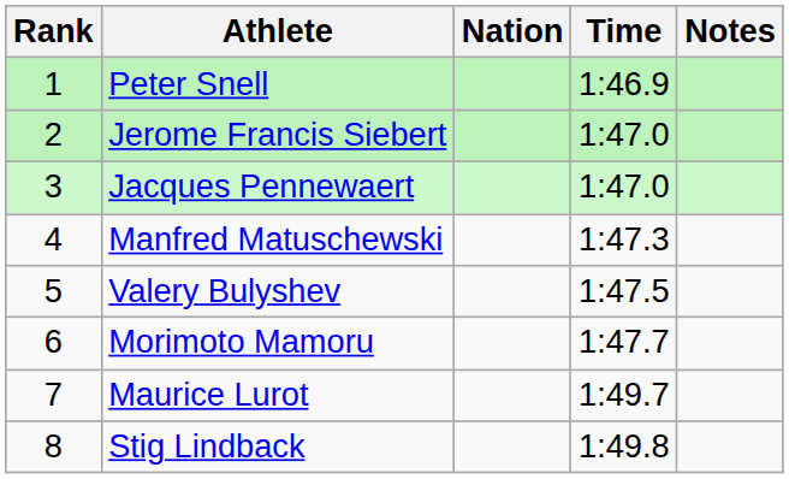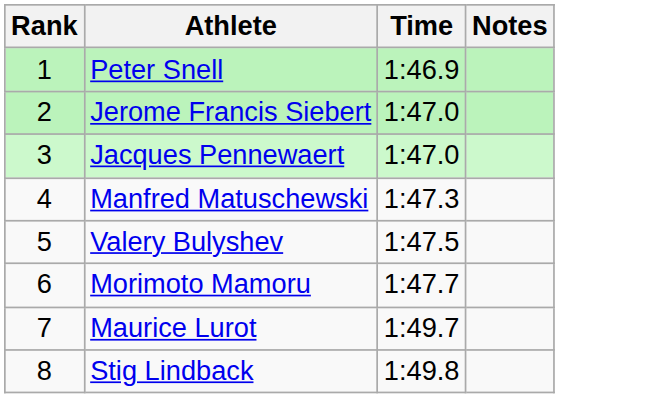- column: Nation
